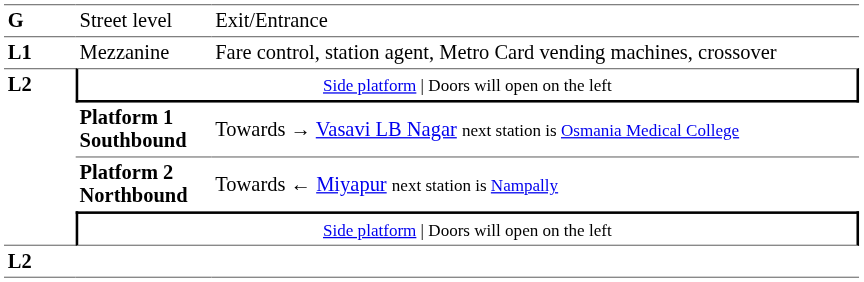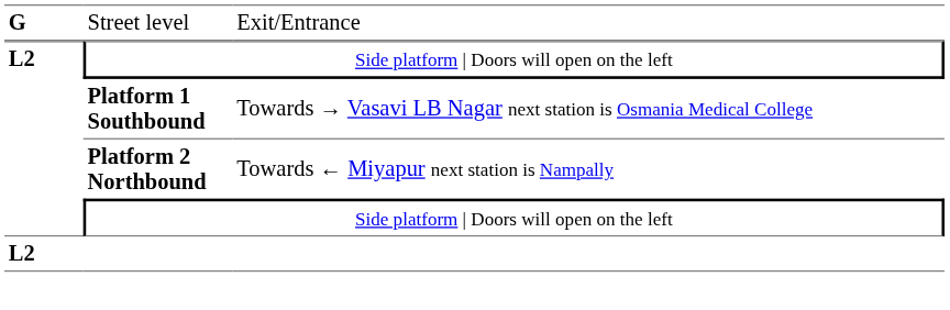- row: L1 | Mezzanine | Fare control, station agent, Metro Card vending machines, crossover
